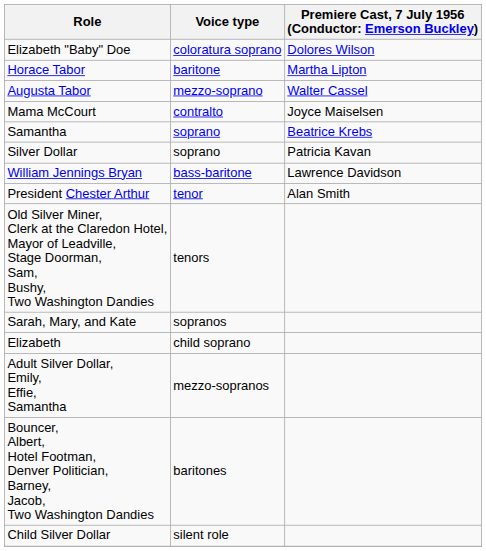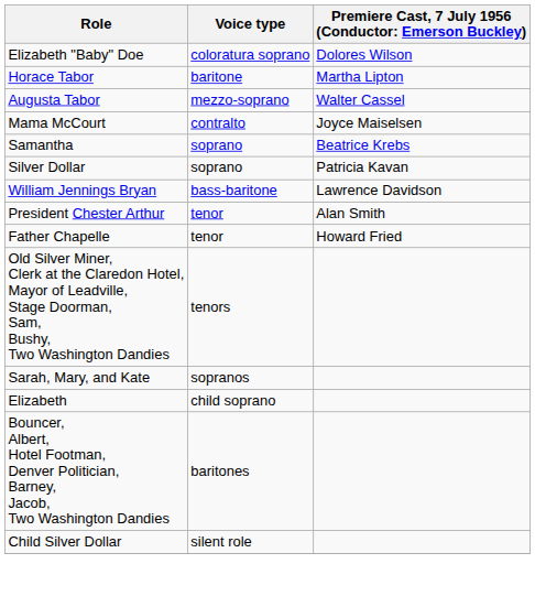+ row: Father Chapelle | tenor | Howard Fried
- row: Adult Silver Dollar, Emily, Effie, Samantha | mezzo-sopranos
